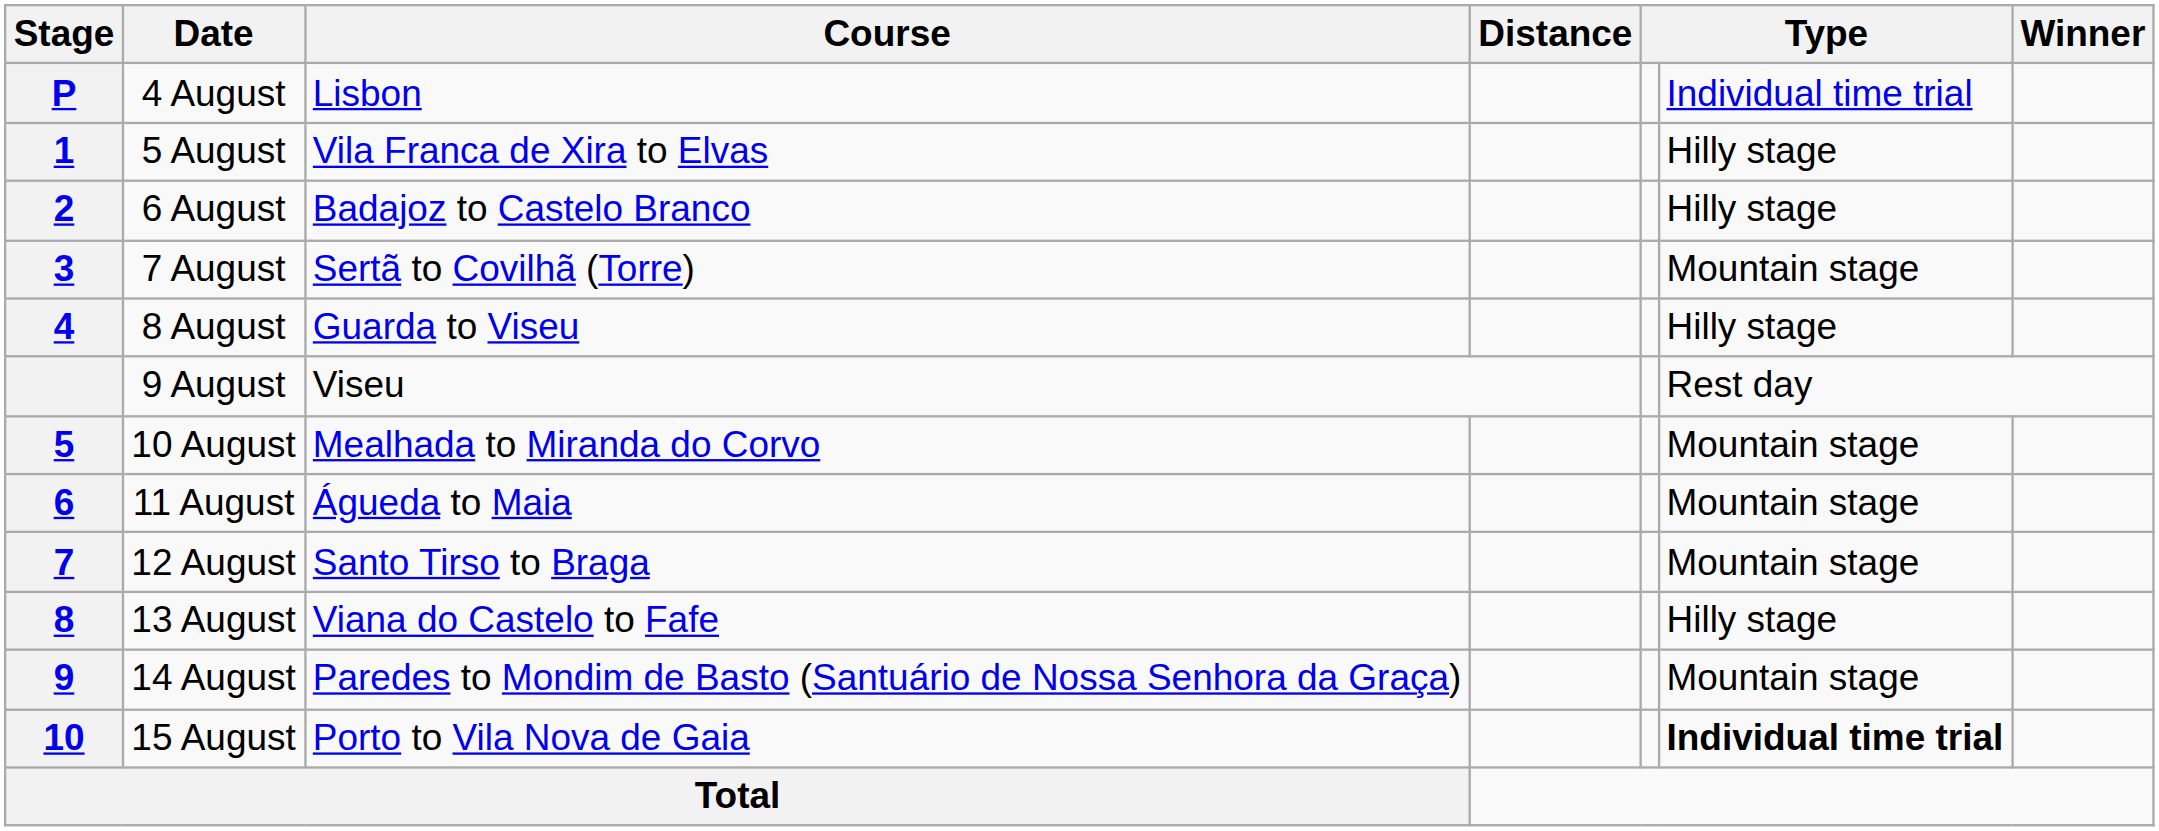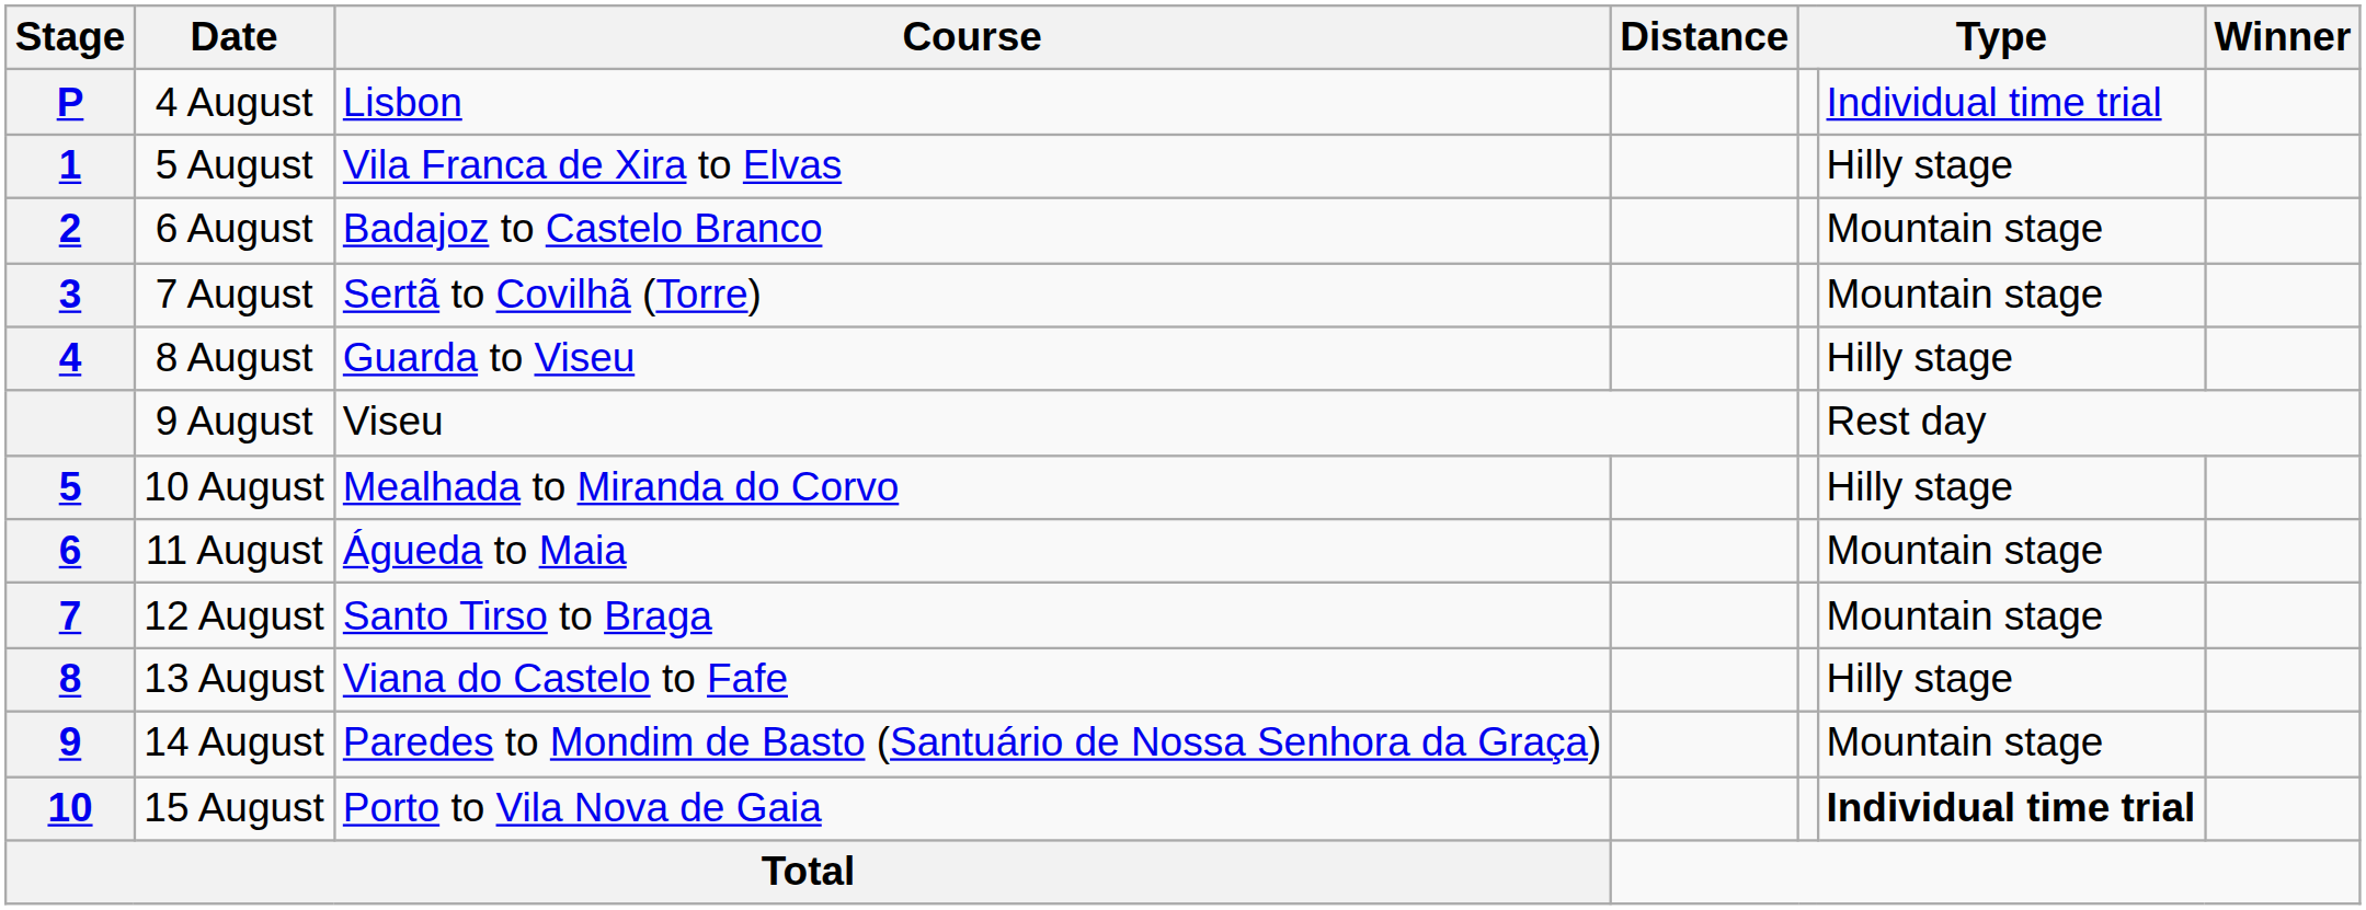6 August | column 6: Hilly stage -> Mountain stage
10 August | column 6: Mountain stage -> Hilly stage
